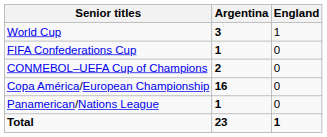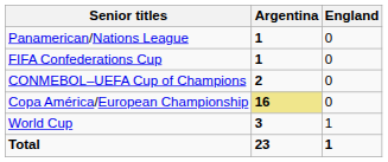rows swapped: World Cup <-> Panamerican/Nations League
Copa América/European Championship | Argentina: no background -> khaki background
